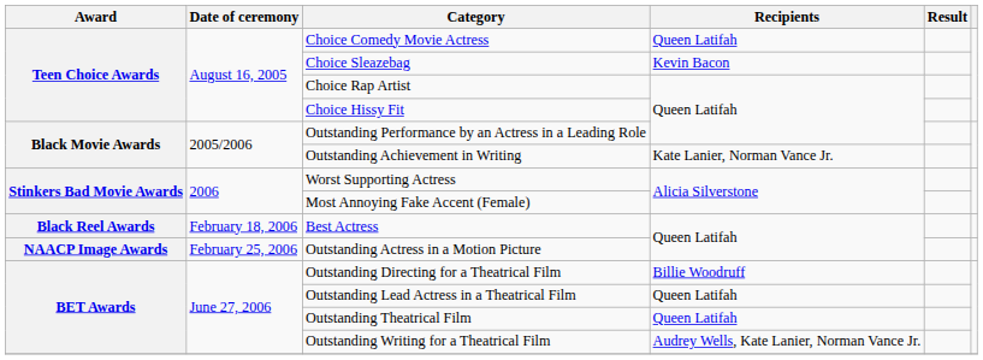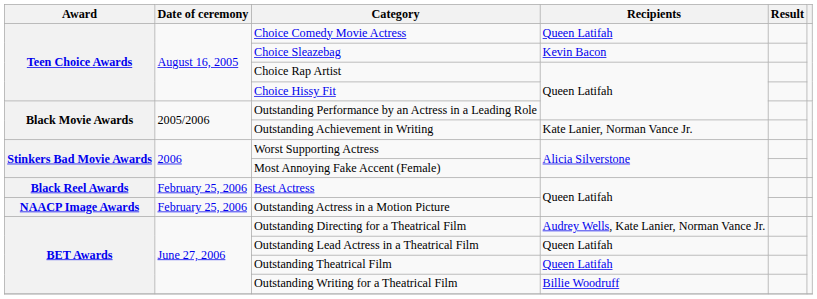Best Actress | Date of ceremony: February 18, 2006 -> February 25, 2006
Outstanding Directing for a Theatrical Film | Recipients: Billie Woodruff -> Audrey Wells, Kate Lanier, Norman Vance Jr.
Outstanding Writing for a Theatrical Film | Recipients: Audrey Wells, Kate Lanier, Norman Vance Jr. -> Billie Woodruff
